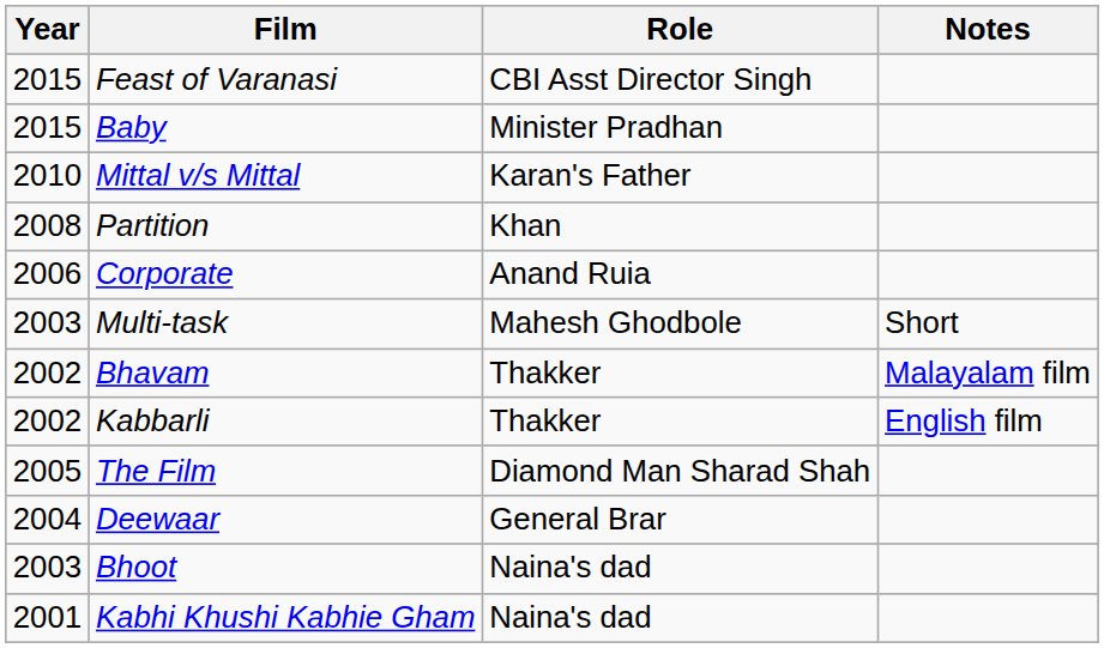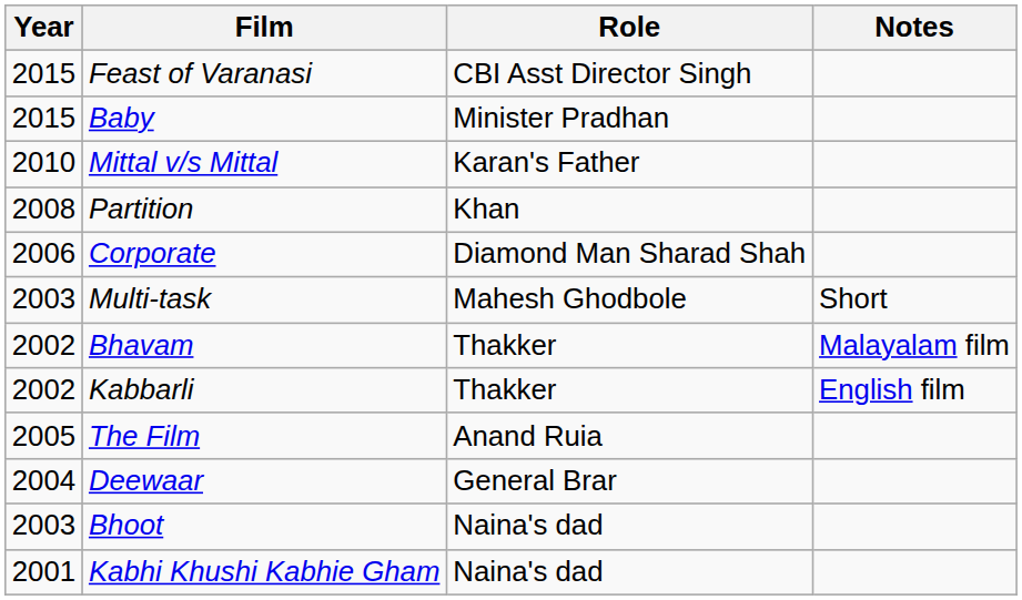Corporate | Role: Anand Ruia -> Diamond Man Sharad Shah
The Film | Role: Diamond Man Sharad Shah -> Anand Ruia
